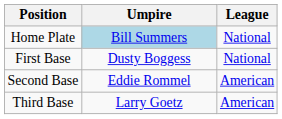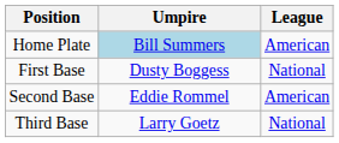Home Plate | League: National -> American
Third Base | League: American -> National
